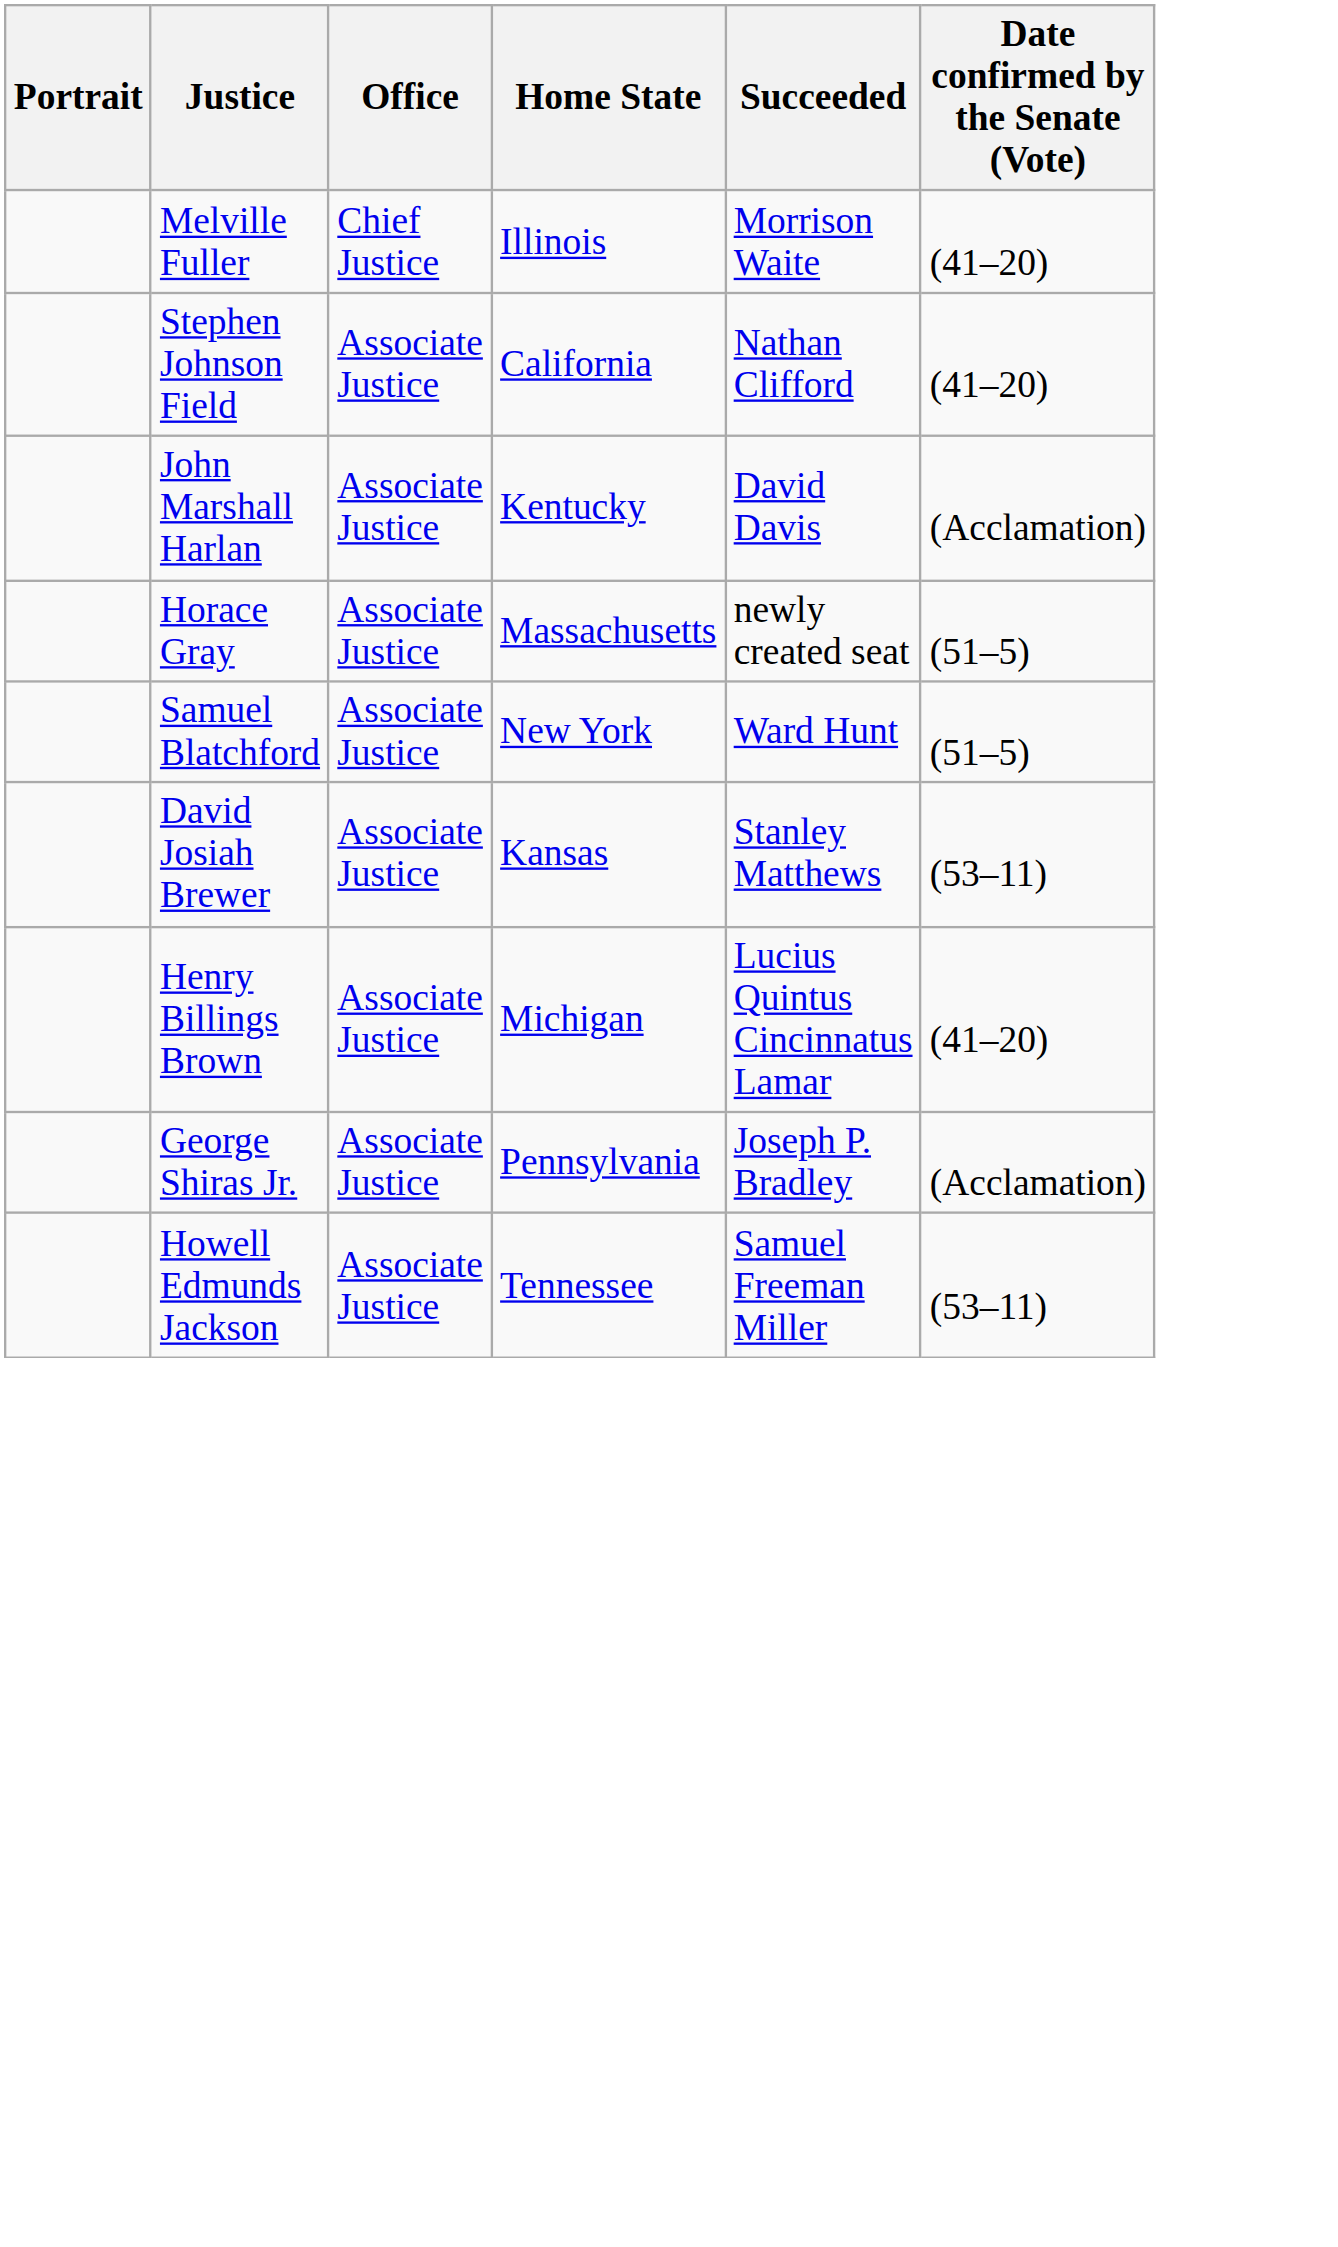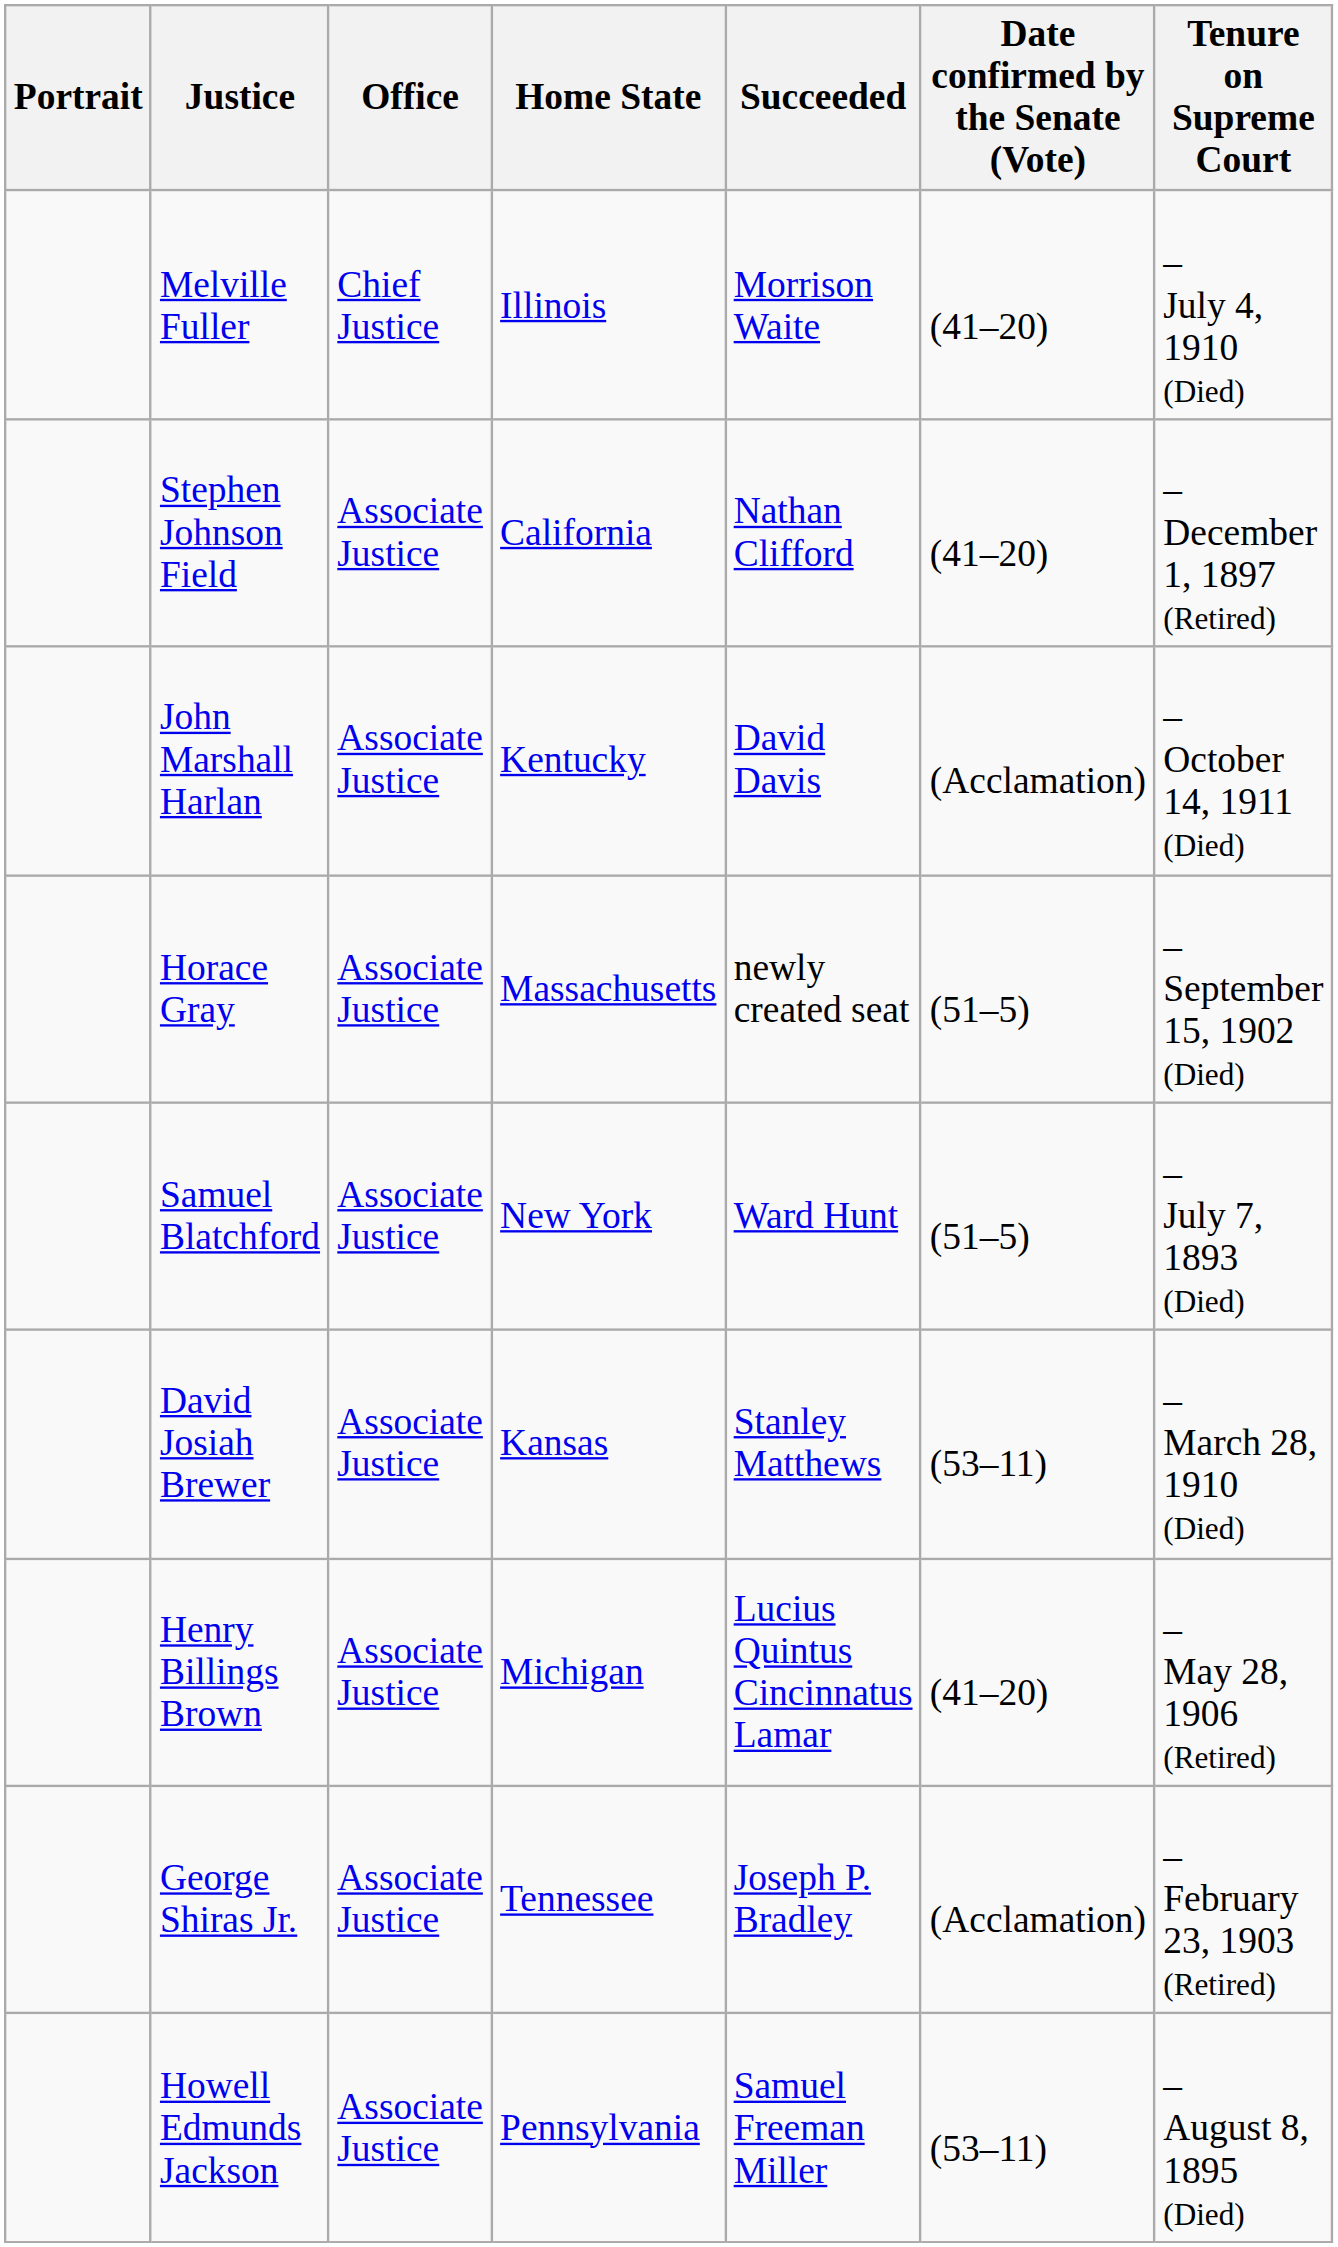+ column: Tenure on Supreme Court | – July 4, 1910 (Died) | – December 1, 1897 (Retired) | – October 14, 1911 (Died) | – September 15, 1902 (Died) | – July 7, 1893 (Died) | – March 28, 1910 (Died) | – May 28, 1906 (Retired) | – February 23, 1903 (Retired) | – August 8, 1895 (Died)
George Shiras Jr. | Home State: Pennsylvania -> Tennessee
Howell Edmunds Jackson | Home State: Tennessee -> Pennsylvania
